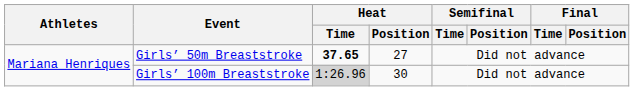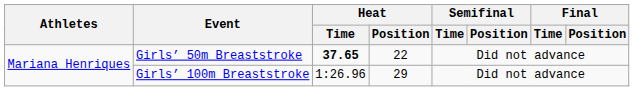Girls’ 50m Breaststroke | Heat / Position: 27 -> 22
Girls’ 100m Breaststroke | Heat / Time: lightgrey background -> no background
Girls’ 100m Breaststroke | Heat / Position: 30 -> 29
